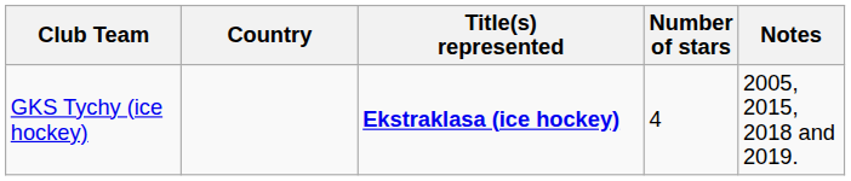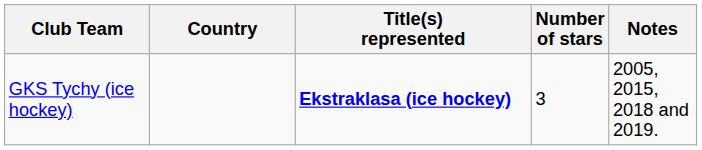GKS Tychy (ice hockey) | Number of stars: 4 -> 3
